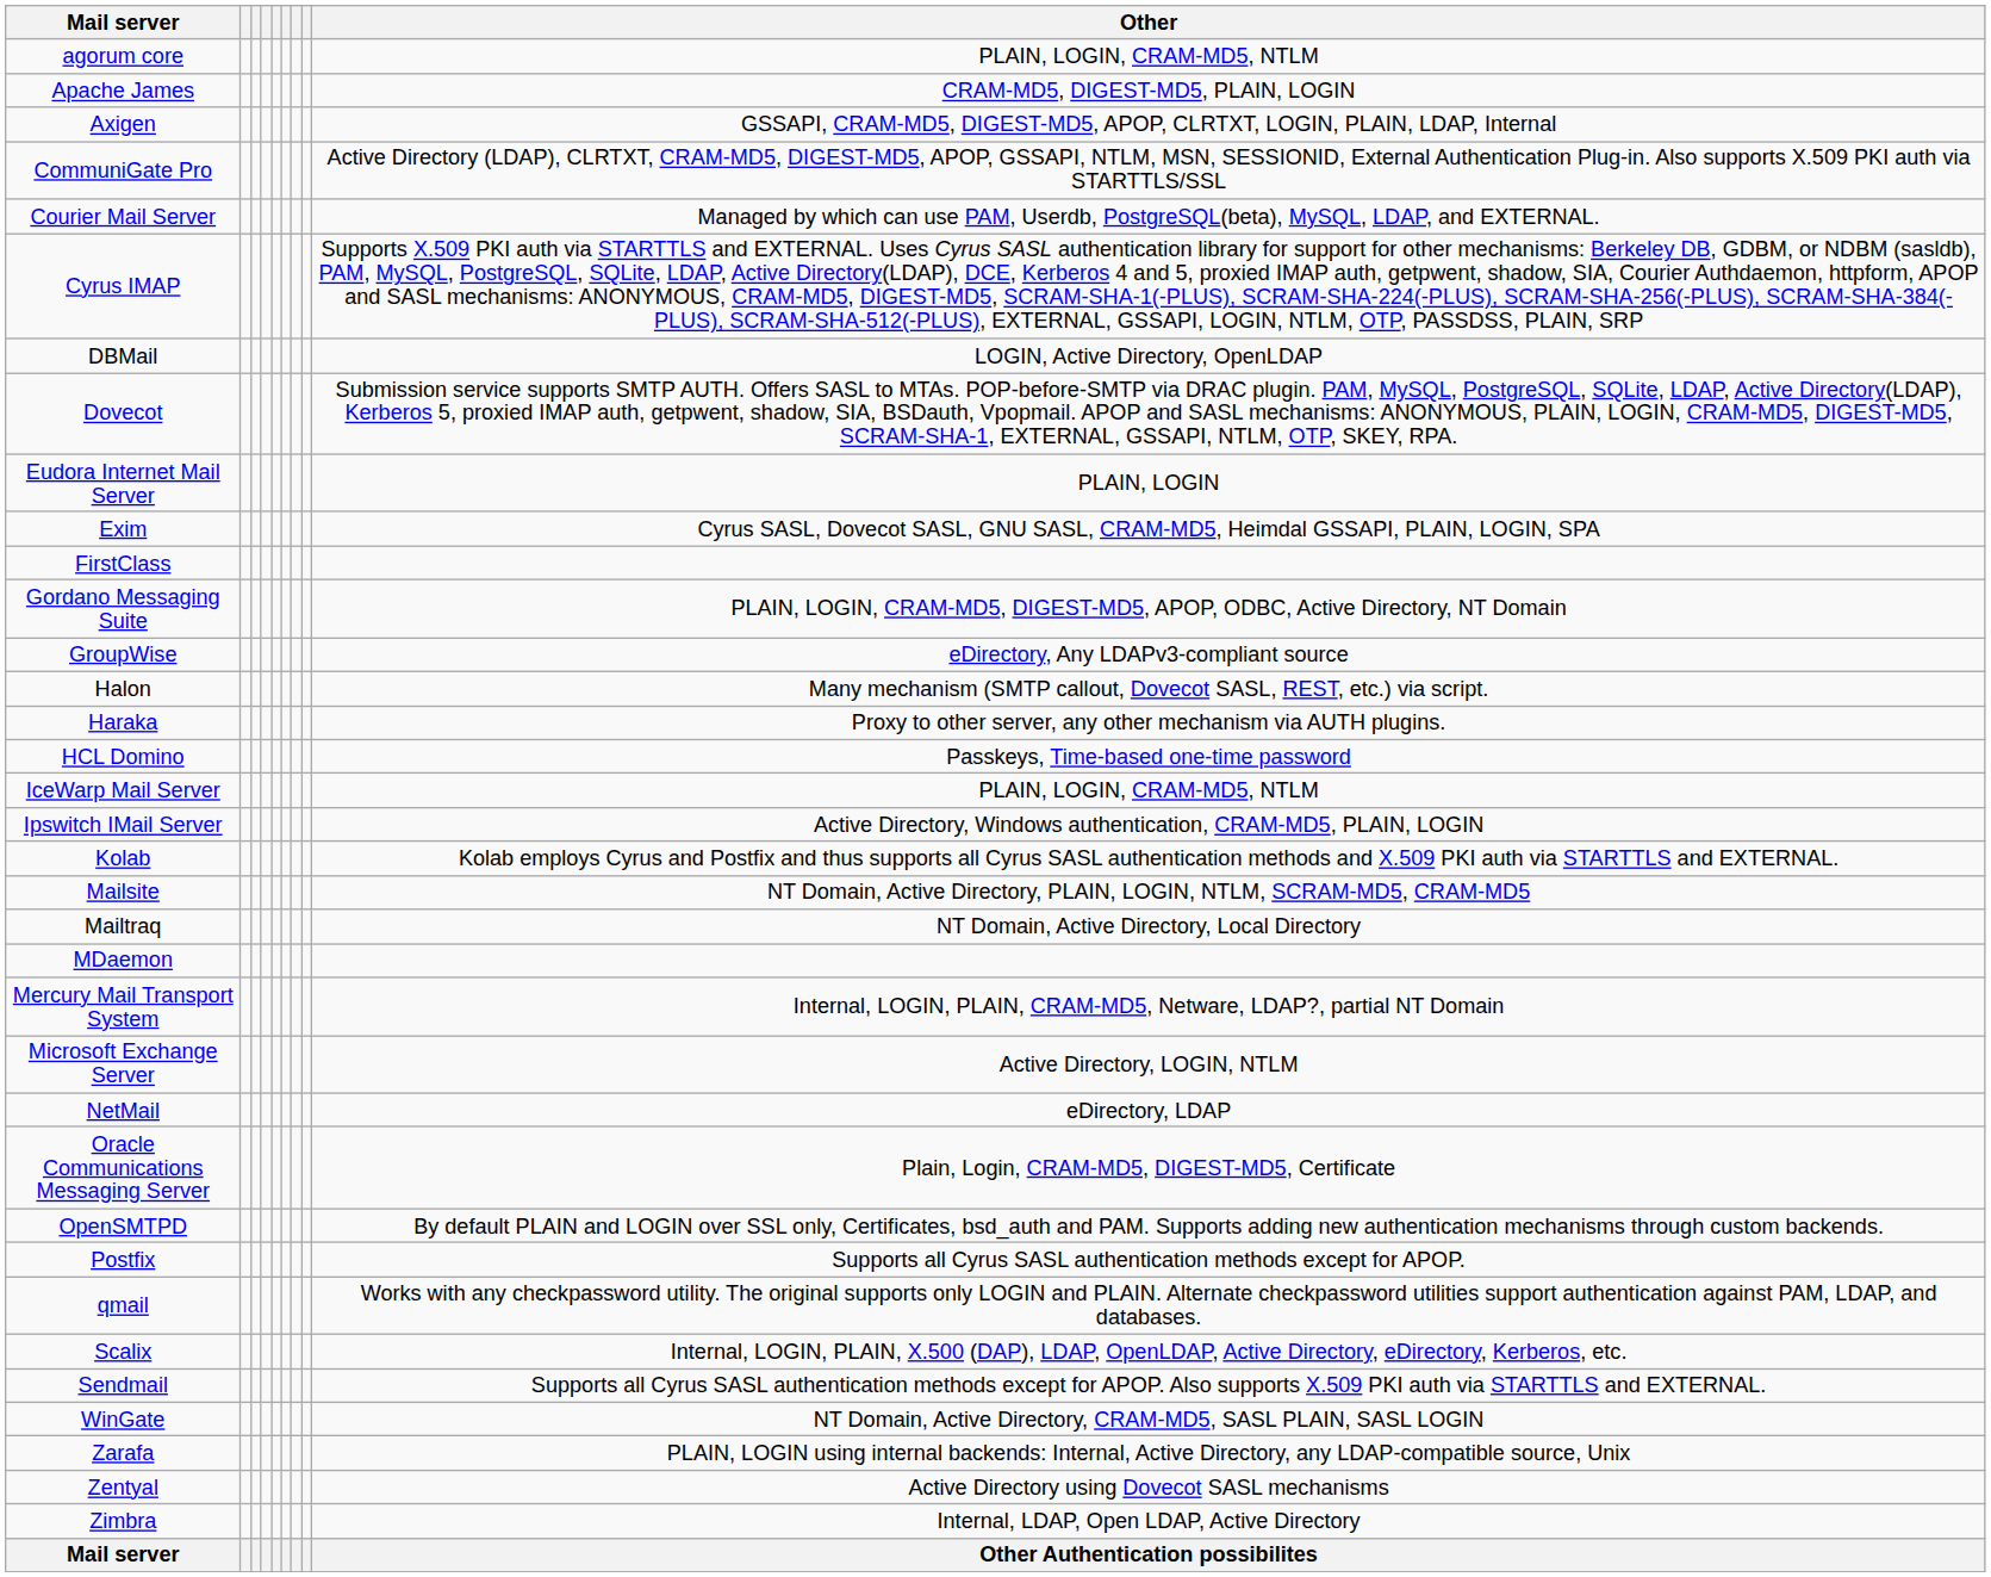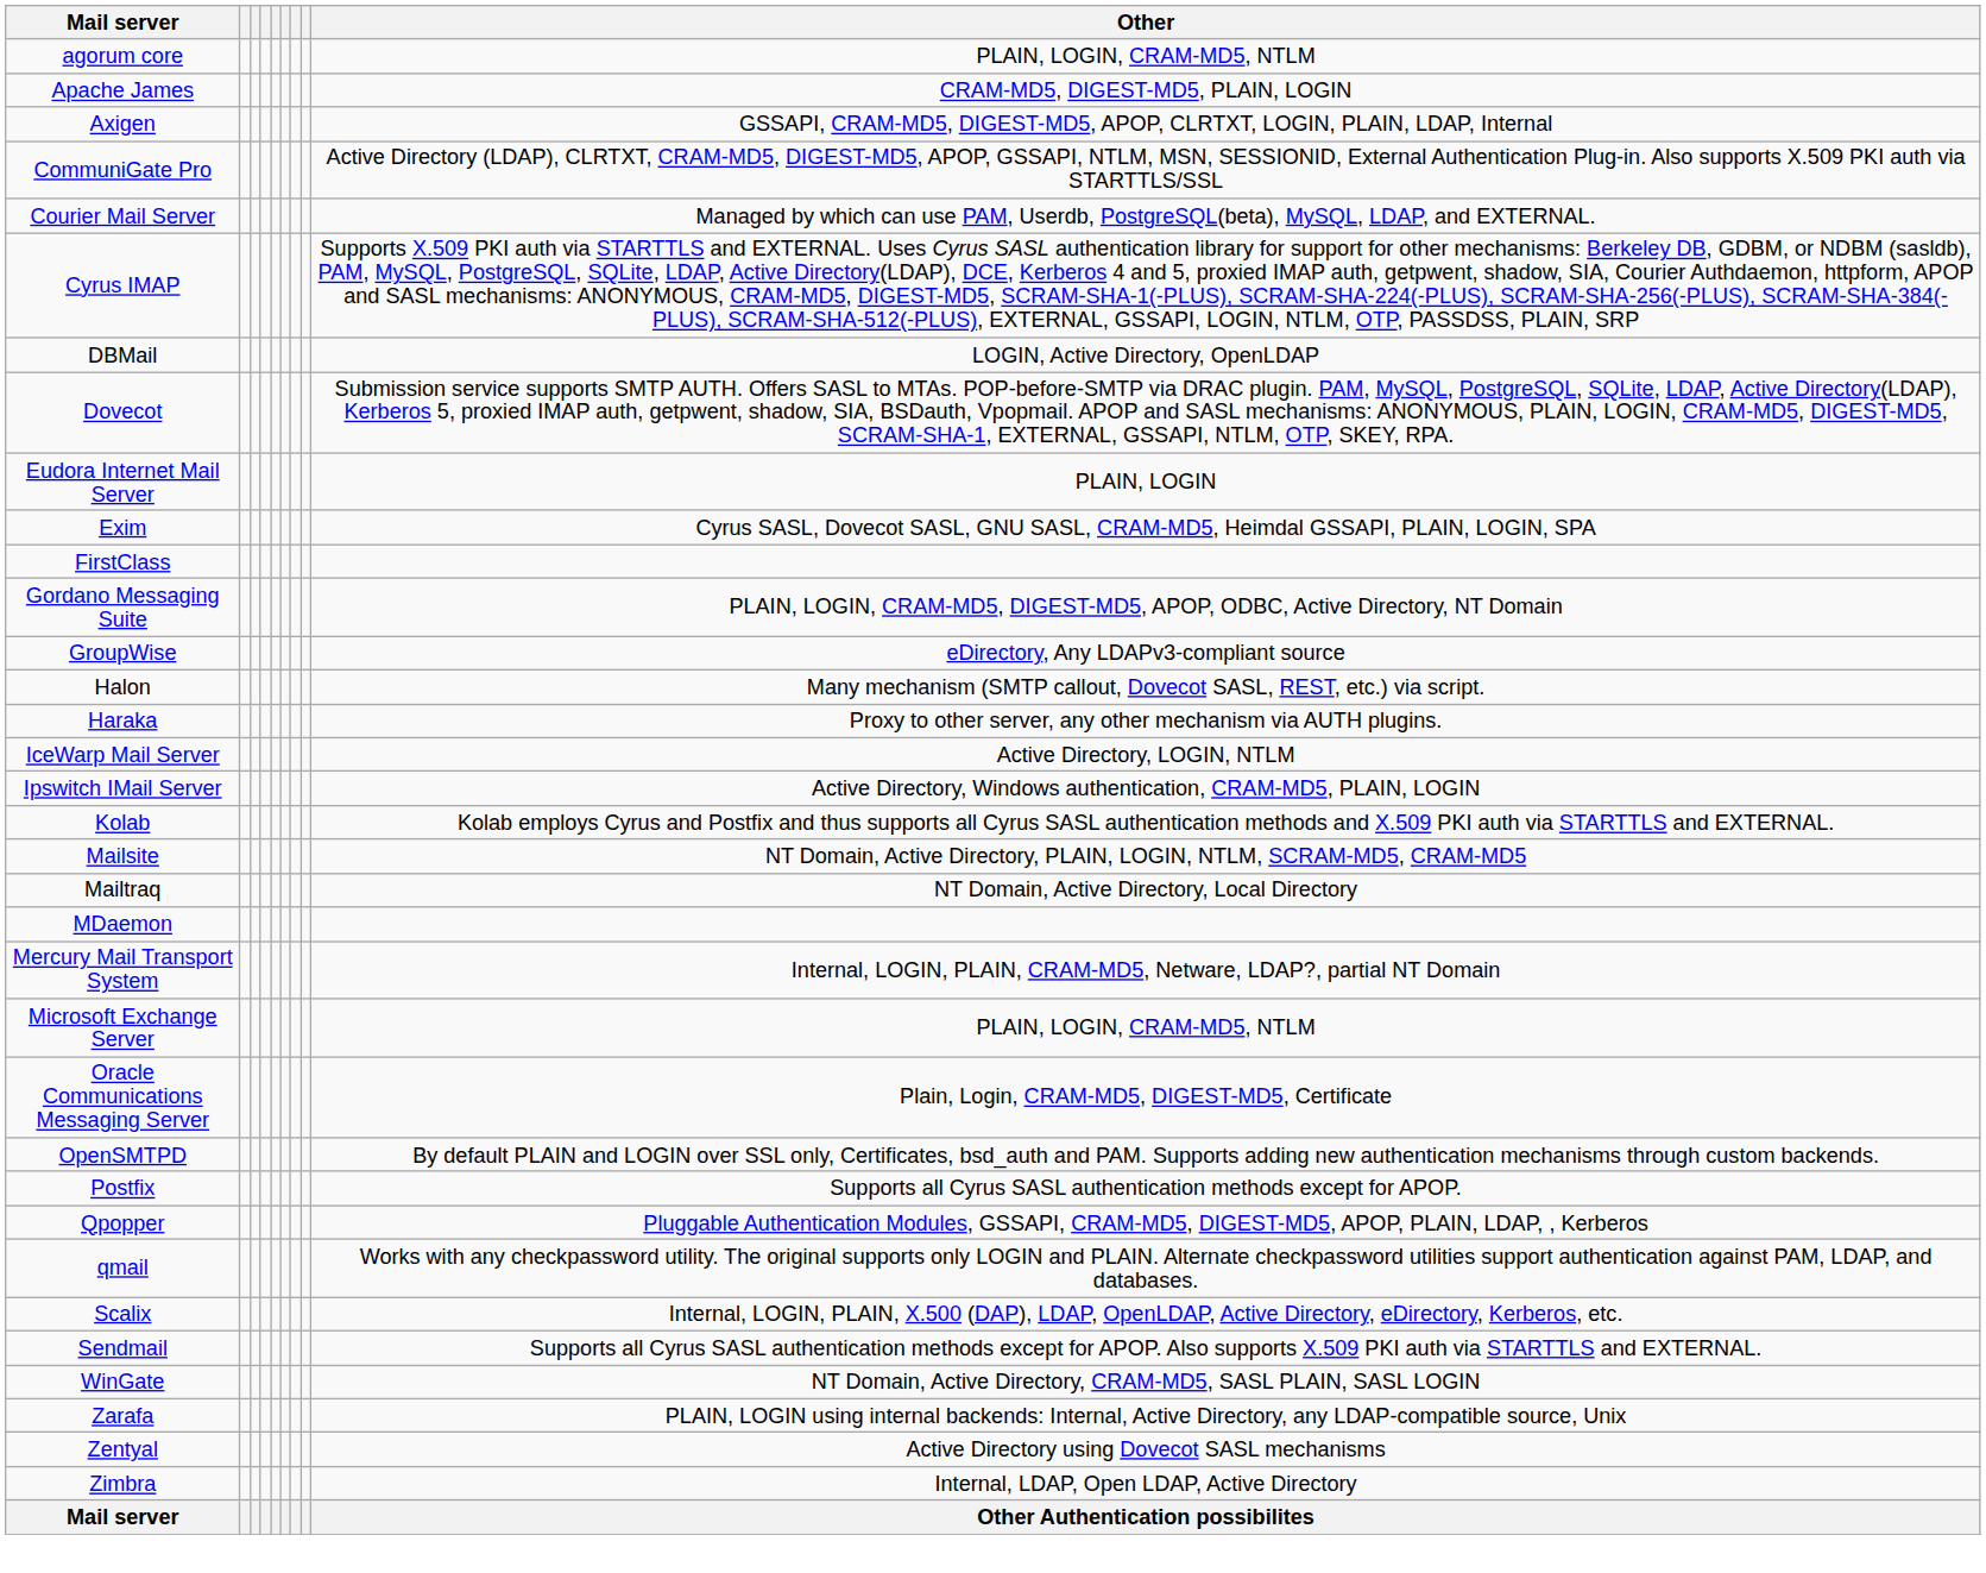- row: HCL Domino | Passkeys, Time-based one-time password
IceWarp Mail Server | Other: PLAIN, LOGIN, CRAM-MD5, NTLM -> Active Directory, LOGIN, NTLM
Microsoft Exchange Server | Other: Active Directory, LOGIN, NTLM -> PLAIN, LOGIN, CRAM-MD5, NTLM
- row: NetMail | eDirectory, LDAP
+ row: Qpopper | Pluggable Authentication Modules, GSSAPI, CRAM-MD5, DIGEST-MD5, APOP, PLAIN, LDAP, , Kerberos
